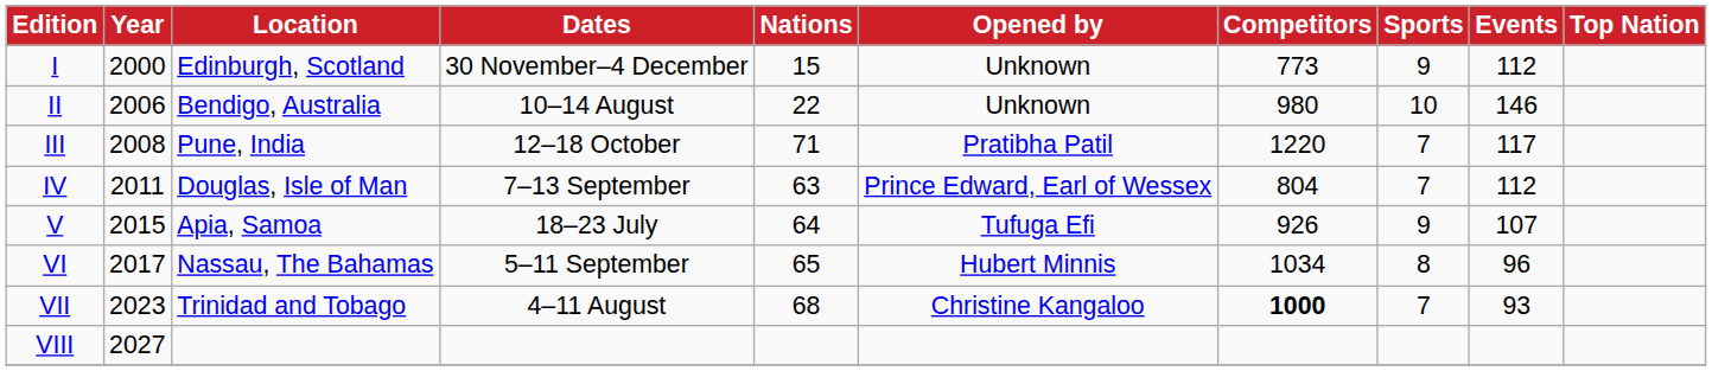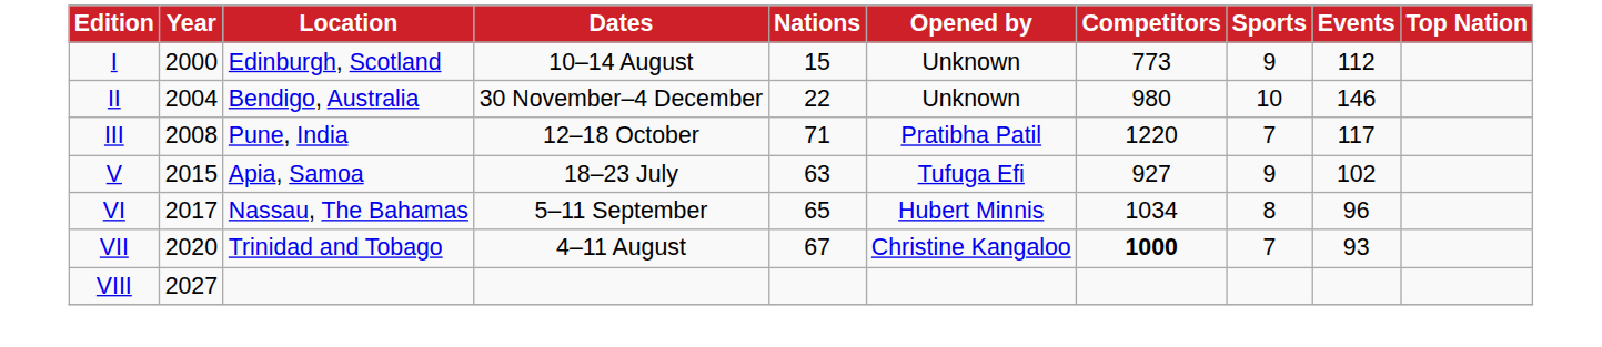I | Dates: 30 November–4 December -> 10–14 August
II | Year: 2006 -> 2004
II | Dates: 10–14 August -> 30 November–4 December
- row: IV | 2011 | Douglas, Isle of Man | 7–13 September | 63 | Prince Edward, Earl of Wessex | 804 | 7 | 112
V | Nations: 64 -> 63
V | Competitors: 926 -> 927
V | Events: 107 -> 102
VII | Year: 2023 -> 2020
VII | Nations: 68 -> 67
